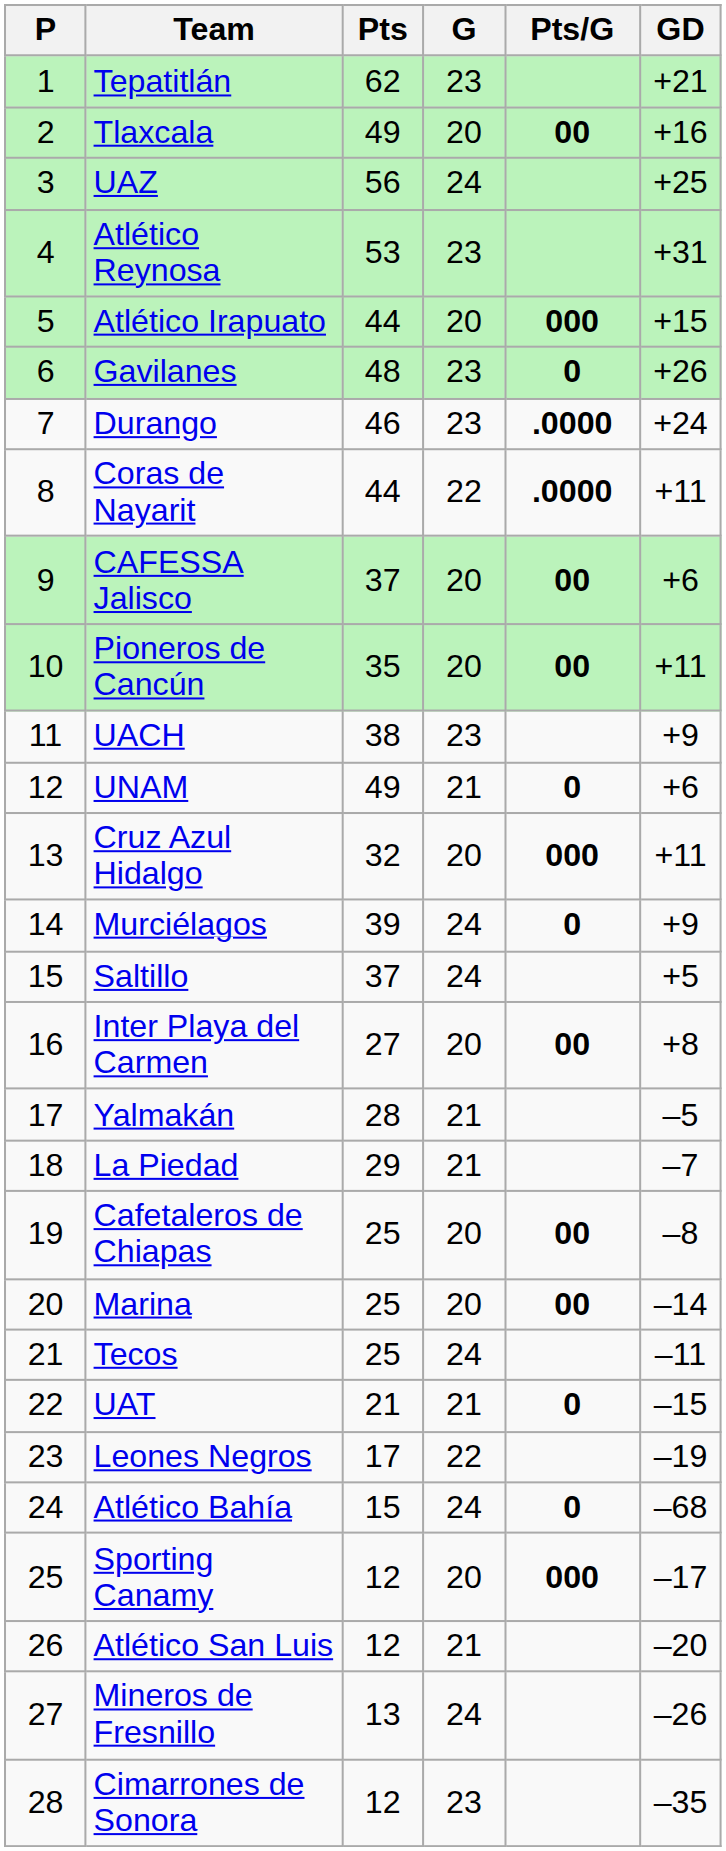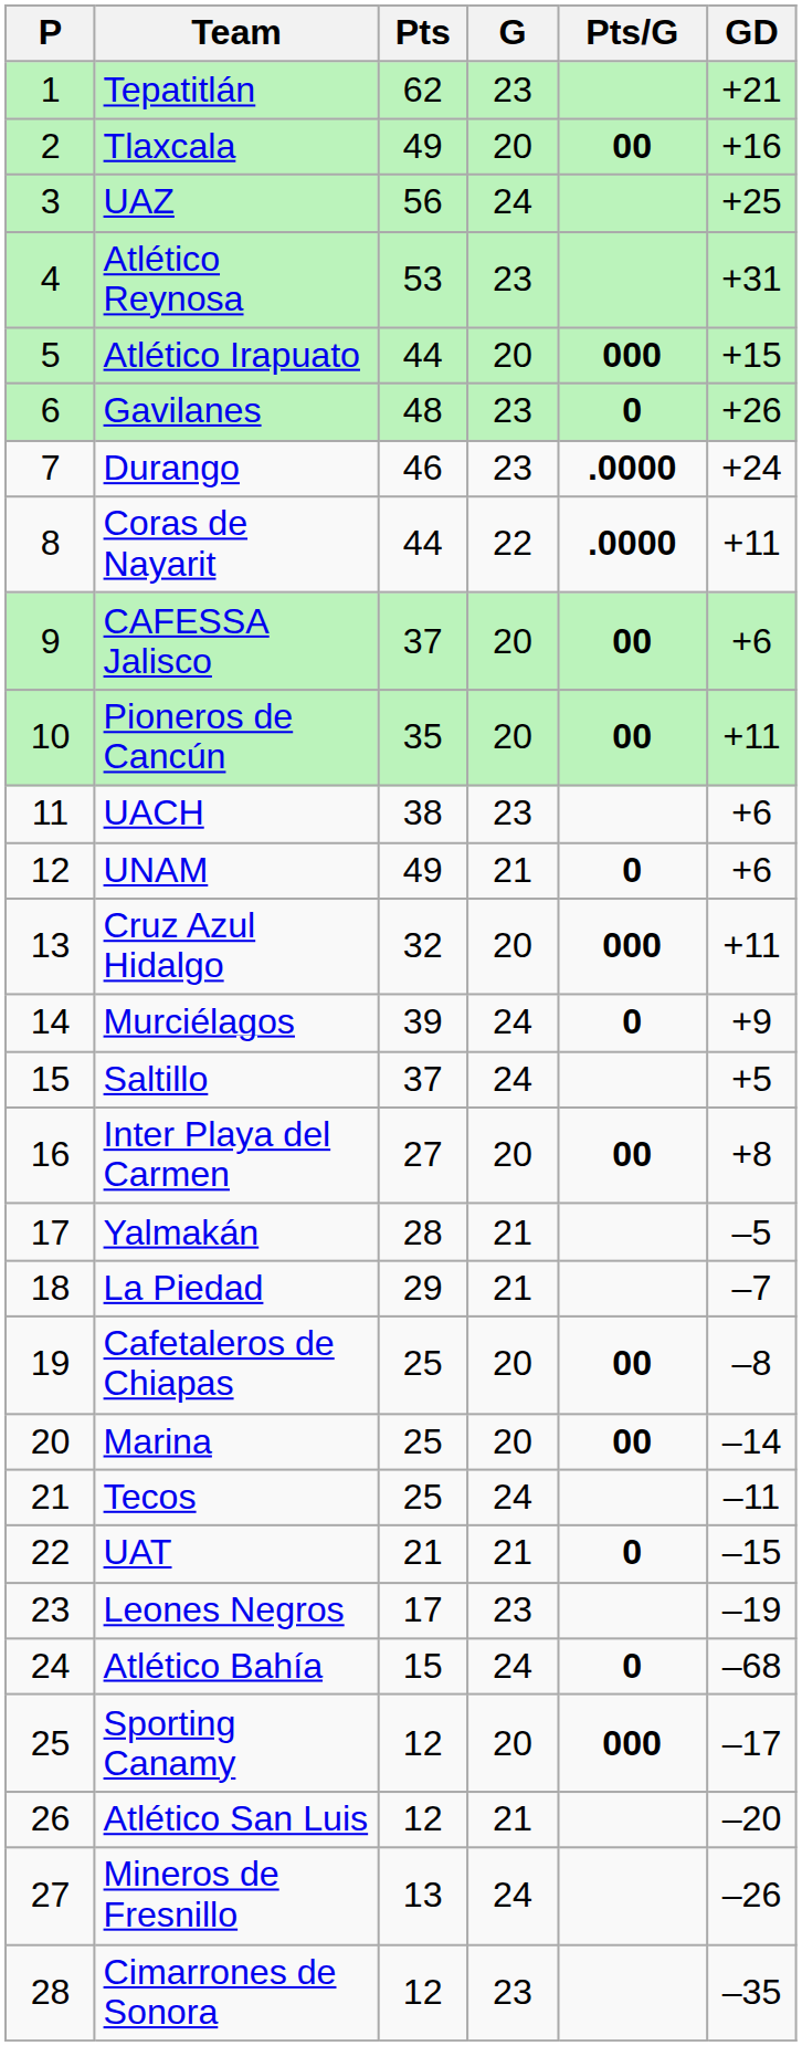UACH | GD: +9 -> +6
Leones Negros | G: 22 -> 23
